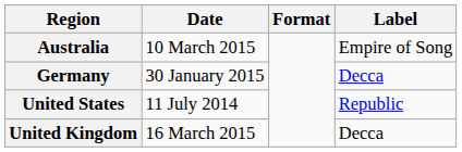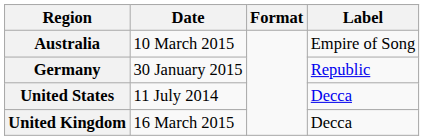Germany | Label: Decca -> Republic
United States | Label: Republic -> Decca
